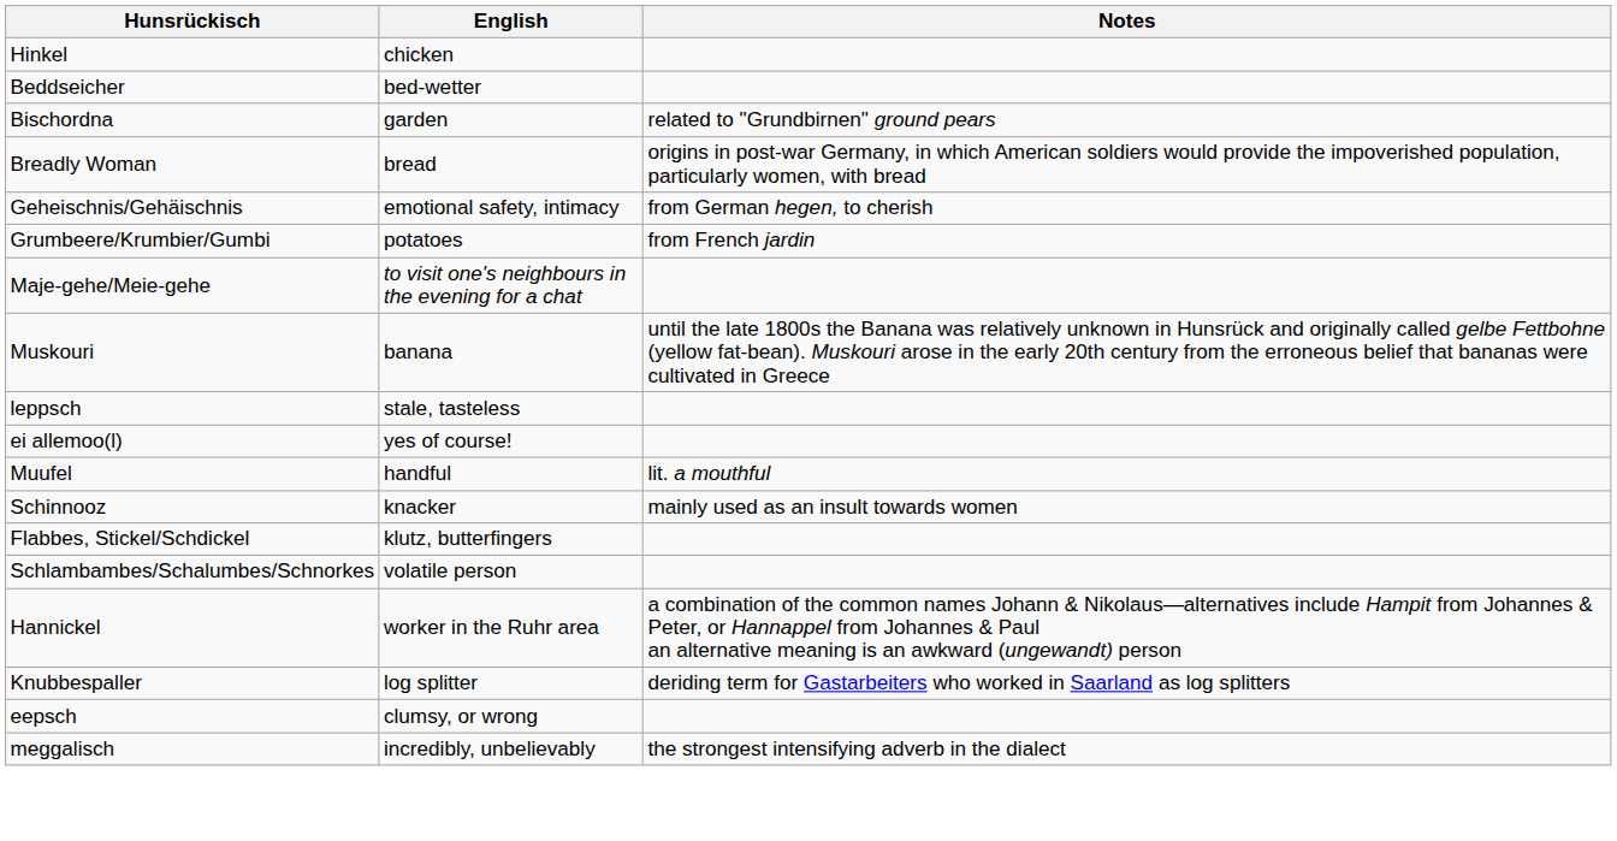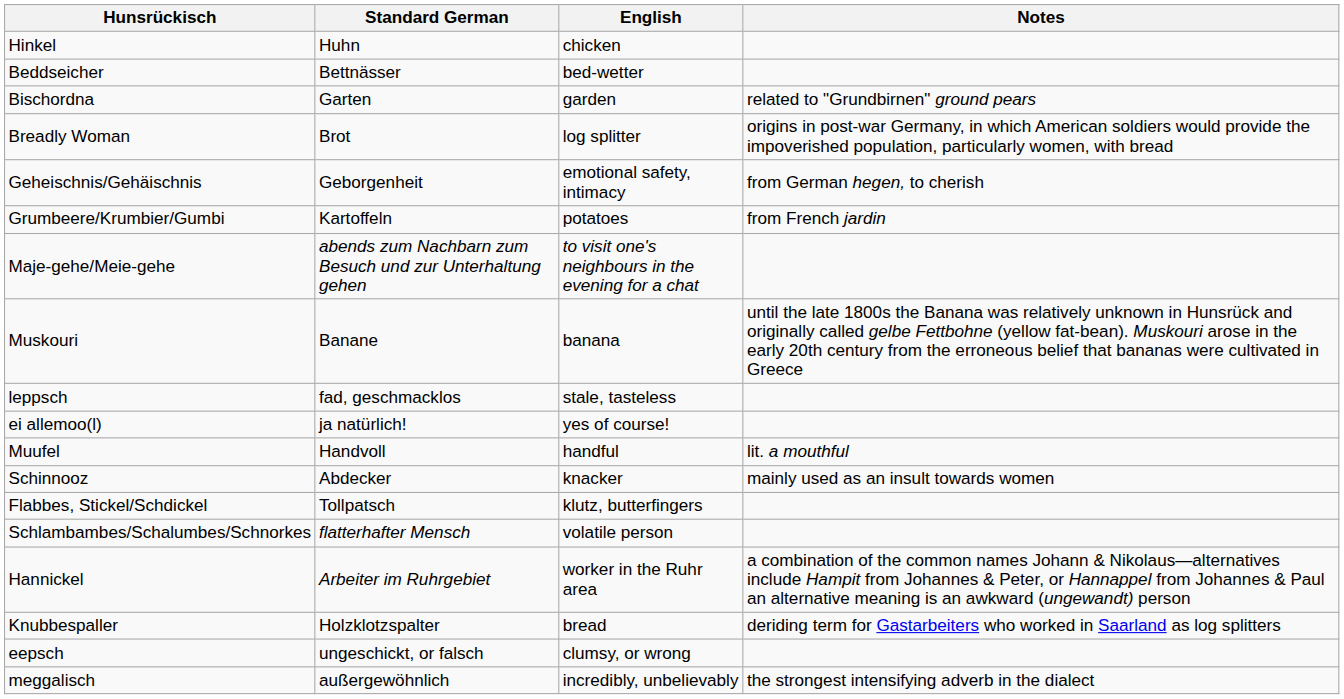+ column: Standard German | Huhn | Bettnässer | Garten | Brot | Geborgenheit | Kartoffeln | abends zum Nachbarn zum Besuch und zur Unterhaltung gehen | Banane | fad, geschmacklos | ja natürlich! | Handvoll | Abdecker | Tollpatsch | flatterhafter Mensch | Arbeiter im Ruhrgebiet | Holzklotzspalter | ungeschickt, or falsch | außergewöhnlich
Breadly Woman | English: bread -> log splitter
Knubbespaller | English: log splitter -> bread
